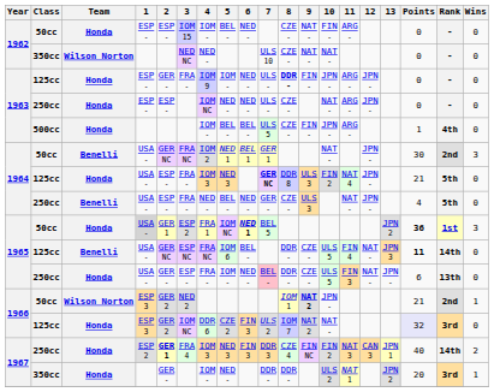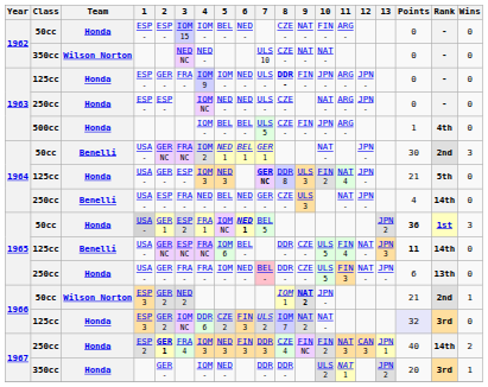1964 / 125cc | 2: ESP - -> GER -
1964 / 125cc | 3: FRA - -> ESP -
1964 / 250cc | Rank: 5th -> 14th
1965 / 250cc | 3: ESP - -> FRA -
